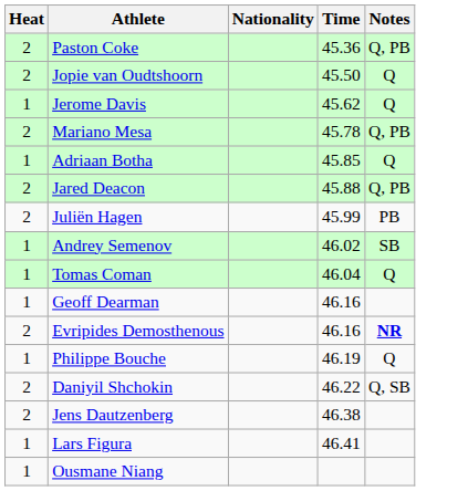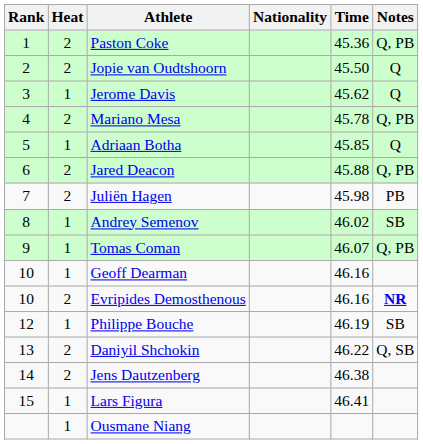+ column: Rank | 1 | 2 | 3 | 4 | 5 | 6 | 7 | 8 | 9 | 10 | 10 | 12 | 13 | 14 | 15
Juliën Hagen | Time: 45.99 -> 45.98
Tomas Coman | Time: 46.04 -> 46.07
Tomas Coman | Notes: Q -> Q, PB
Philippe Bouche | Notes: Q -> SB
